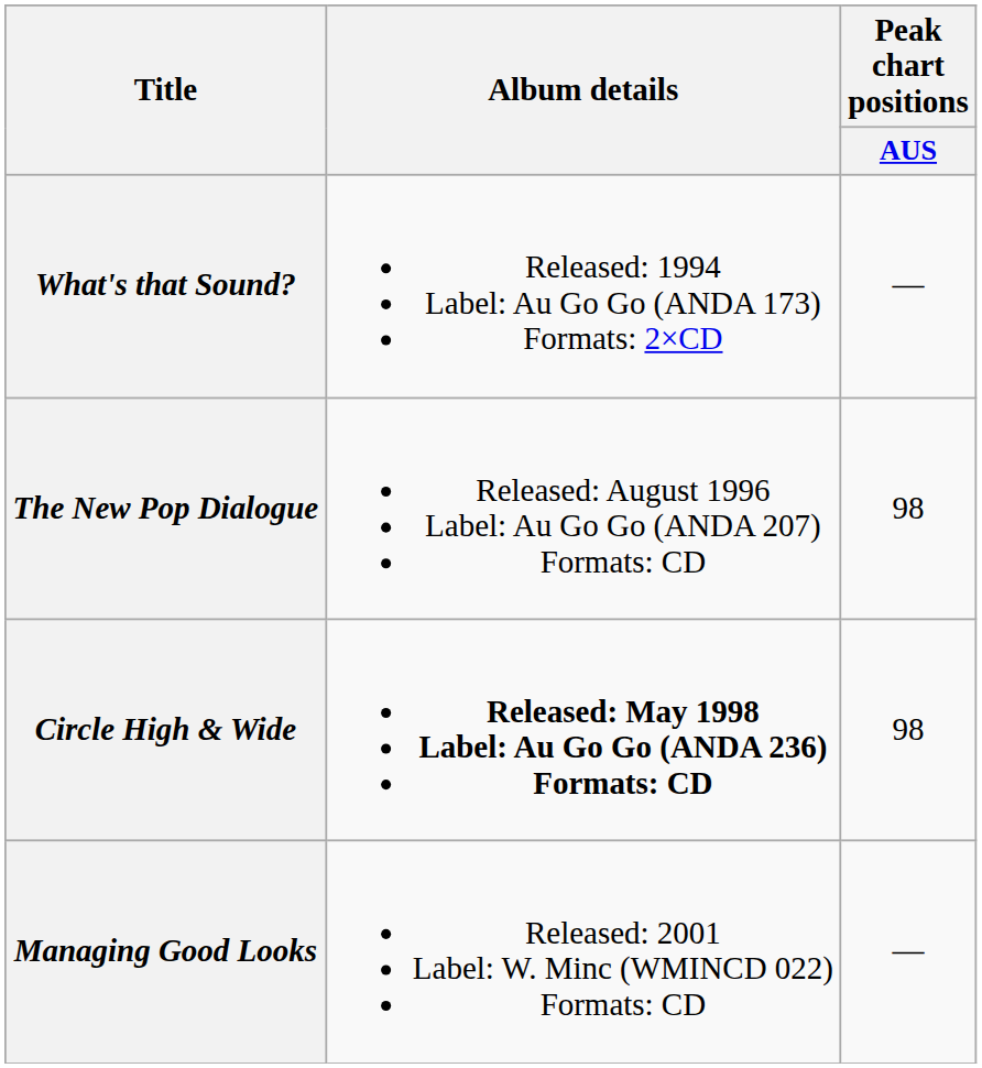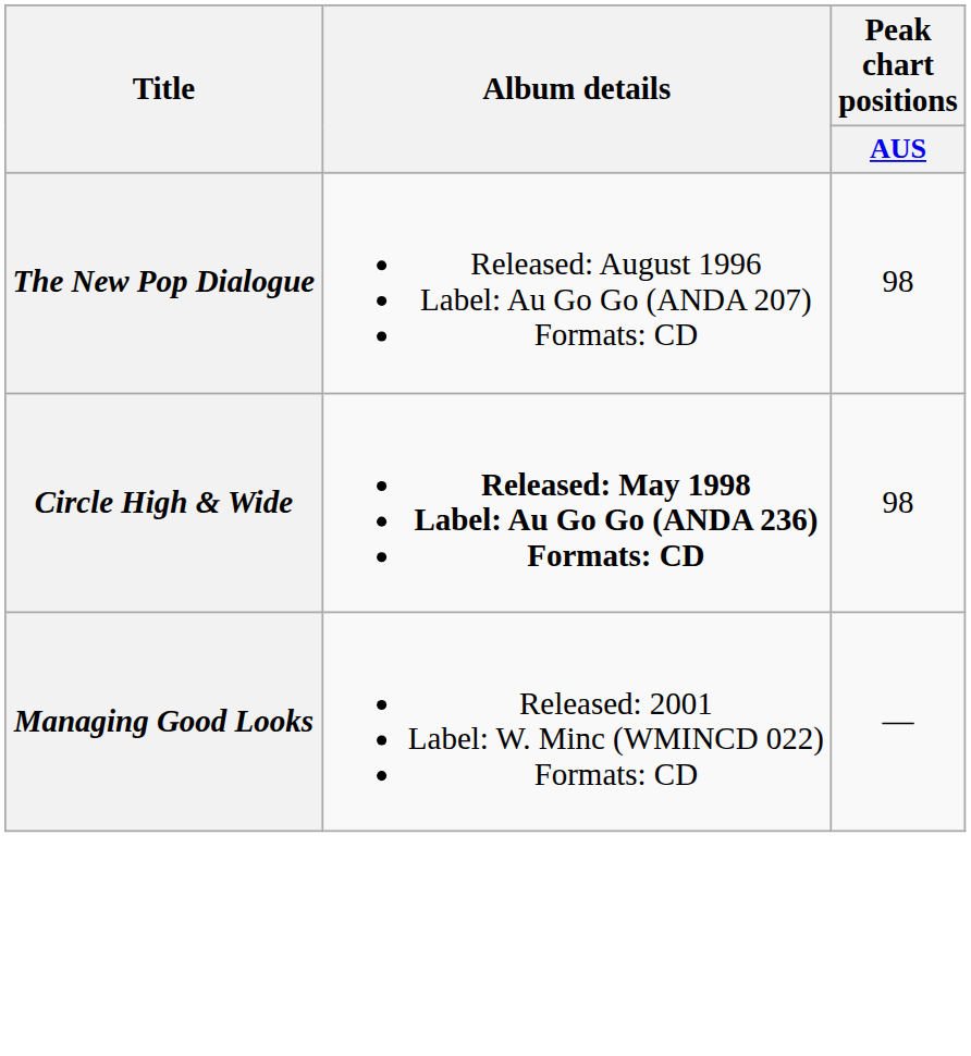- row: What's that Sound? | Released: 1994 Label: Au Go Go (ANDA 173) Formats: 2×CD | —
